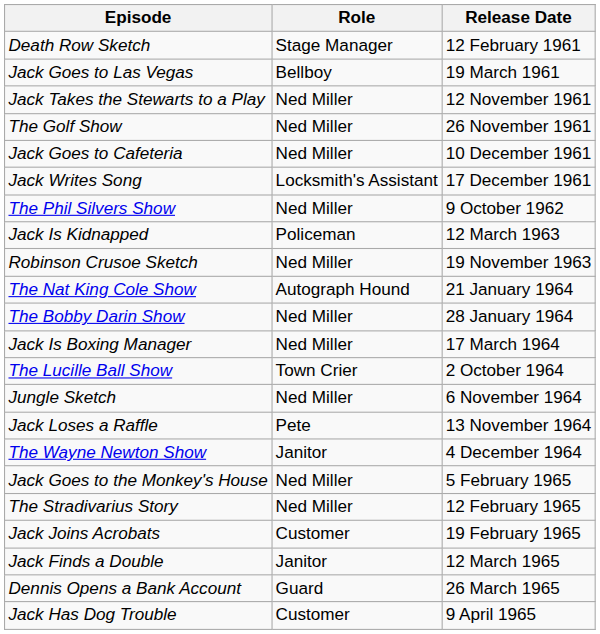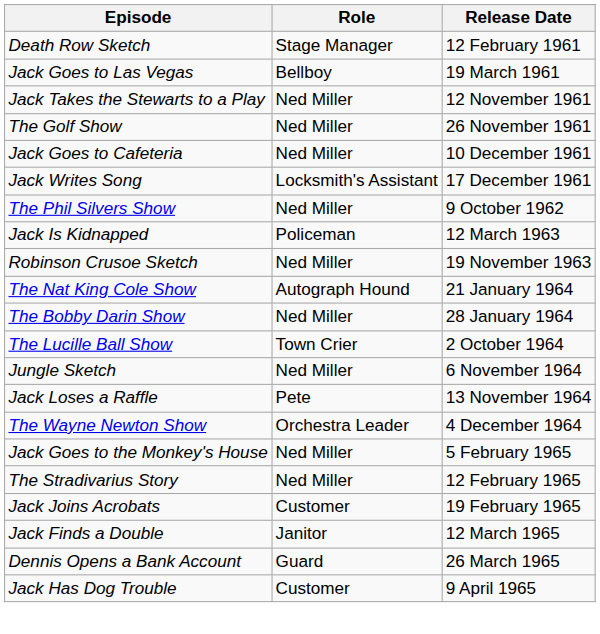- row: Jack Is Boxing Manager | Ned Miller | 17 March 1964
The Wayne Newton Show | Role: Janitor -> Orchestra Leader
